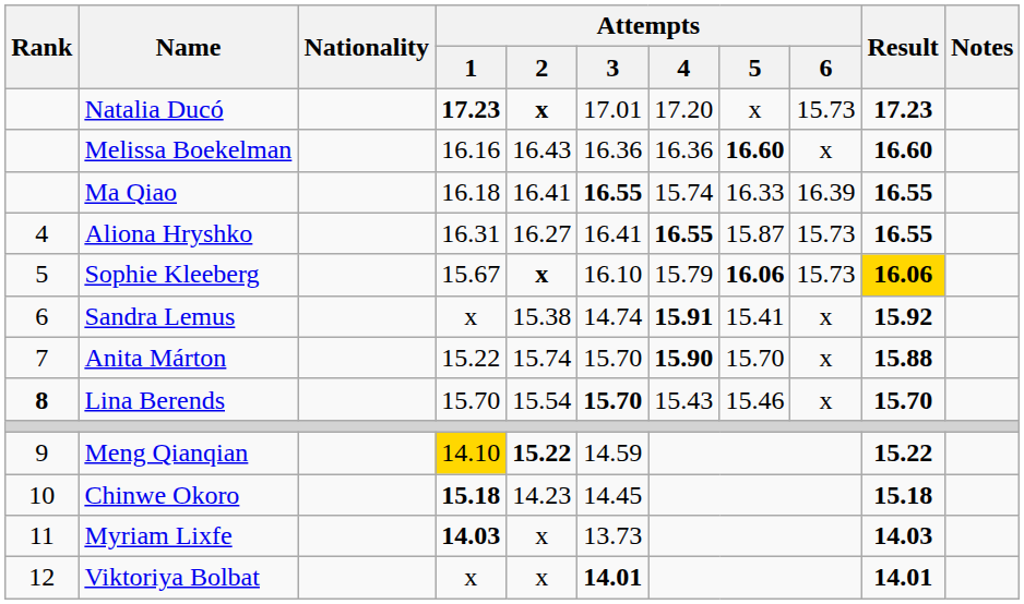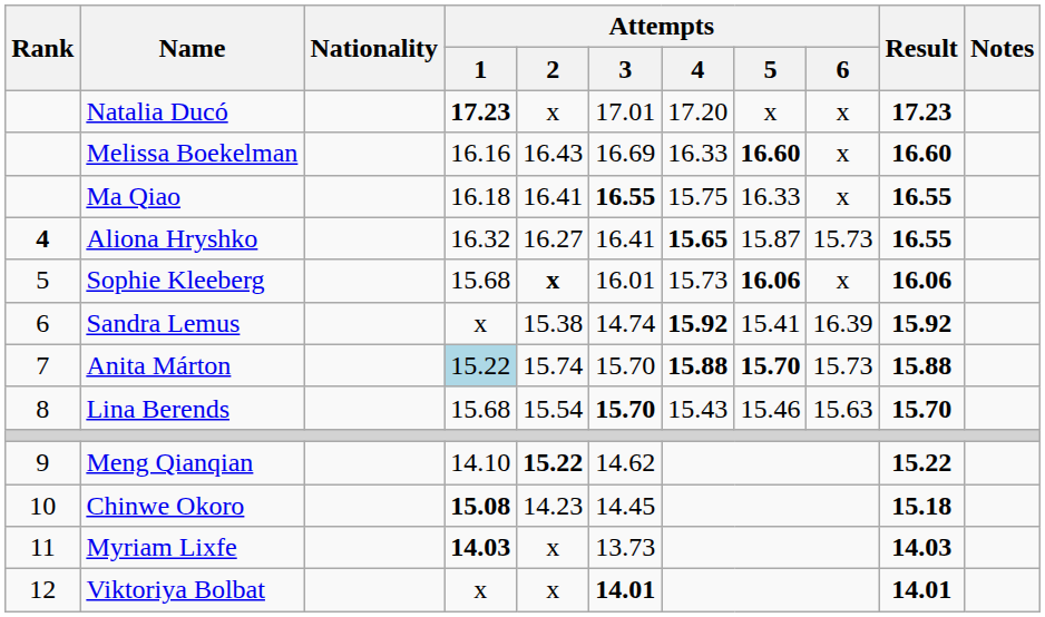Natalia Ducó | Attempts / 2: bold -> normal
Natalia Ducó | Attempts / 6: 15.73 -> x
Melissa Boekelman | Attempts / 3: 16.36 -> 16.69
Melissa Boekelman | Attempts / 4: 16.36 -> 16.33
Ma Qiao | Attempts / 4: 15.74 -> 15.75
Ma Qiao | Attempts / 6: 16.39 -> x
Aliona Hryshko | Rank: normal -> bold
Aliona Hryshko | Attempts / 1: 16.31 -> 16.32
Aliona Hryshko | Attempts / 4: 16.55 -> 15.65
Sophie Kleeberg | Attempts / 1: 15.67 -> 15.68
Sophie Kleeberg | Attempts / 3: 16.10 -> 16.01
Sophie Kleeberg | Attempts / 4: 15.79 -> 15.73
Sophie Kleeberg | Attempts / 6: 15.73 -> x
Sophie Kleeberg | Result: gold background -> no background
Sandra Lemus | Attempts / 4: 15.91 -> 15.92
Sandra Lemus | Attempts / 6: x -> 16.39
Anita Márton | Attempts / 1: no background -> lightblue background
Anita Márton | Attempts / 4: 15.90 -> 15.88
Anita Márton | Attempts / 5: normal -> bold
Anita Márton | Attempts / 6: x -> 15.73
Lina Berends | Rank: bold -> normal
Lina Berends | Attempts / 1: 15.70 -> 15.68
Lina Berends | Attempts / 6: x -> 15.63
Meng Qianqian | Attempts / 1: gold background -> no background
Meng Qianqian | Attempts / 3: 14.59 -> 14.62
Chinwe Okoro | Attempts / 1: 15.18 -> 15.08
